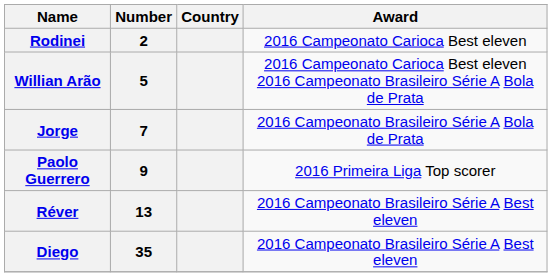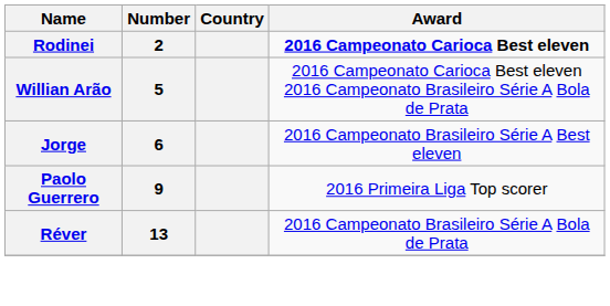Rodinei | Award: normal -> bold
Jorge | Number: 7 -> 6
Jorge | Award: 2016 Campeonato Brasileiro Série A Bola de Prata -> 2016 Campeonato Brasileiro Série A Best eleven
Réver | Award: 2016 Campeonato Brasileiro Série A Best eleven -> 2016 Campeonato Brasileiro Série A Bola de Prata
- row: Diego | 35 | 2016 Campeonato Brasileiro Série A Best eleven
